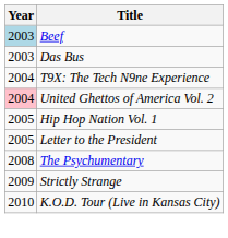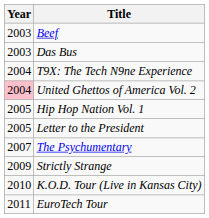Beef | Year: lightblue background -> no background
The Psychumentary | Year: 2008 -> 2007
+ row: 2011 | EuroTech Tour
